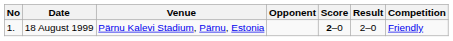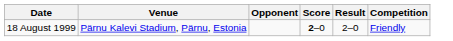- column: No | 1.
